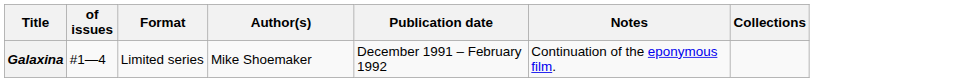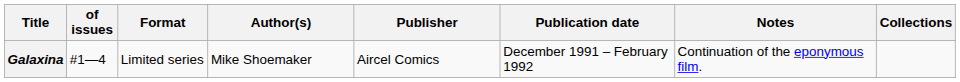+ column: Publisher | Aircel Comics
